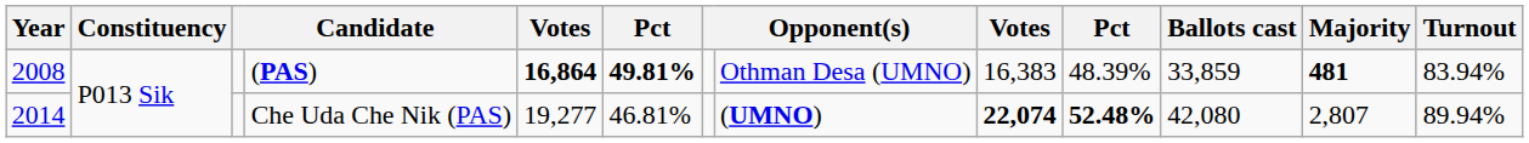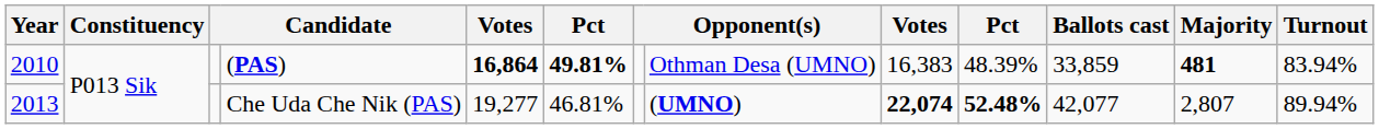(PAS) | Year: 2008 -> 2010
Che Uda Che Nik (PAS) | Year: 2014 -> 2013
Che Uda Che Nik (PAS) | Ballots cast: 42,080 -> 42,077
